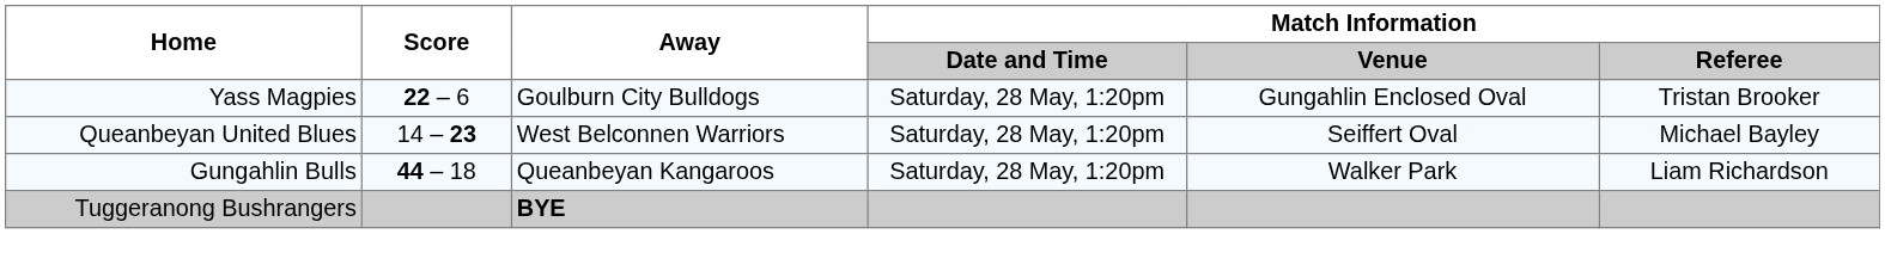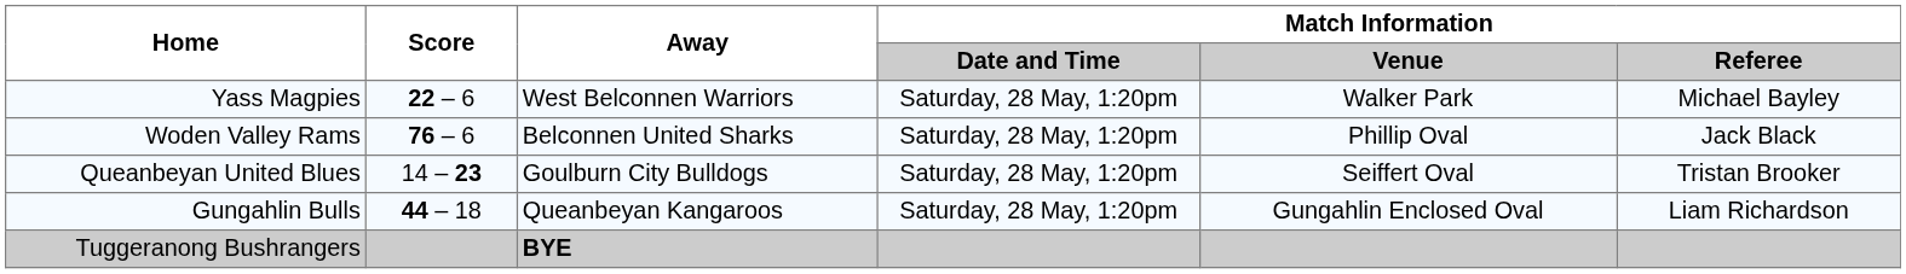Yass Magpies | Away: Goulburn City Bulldogs -> West Belconnen Warriors
Yass Magpies | Match Information / Venue: Gungahlin Enclosed Oval -> Walker Park
Yass Magpies | Match Information / Referee: Tristan Brooker -> Michael Bayley
+ row: Woden Valley Rams | 76 – 6 | Belconnen United Sharks | Saturday, 28 May, 1:20pm | Phillip Oval | Jack Black
Queanbeyan United Blues | Away: West Belconnen Warriors -> Goulburn City Bulldogs
Queanbeyan United Blues | Match Information / Referee: Michael Bayley -> Tristan Brooker
Gungahlin Bulls | Match Information / Venue: Walker Park -> Gungahlin Enclosed Oval
